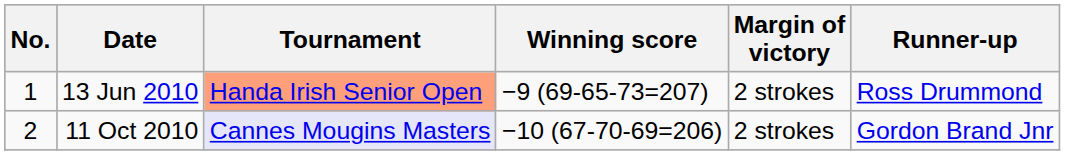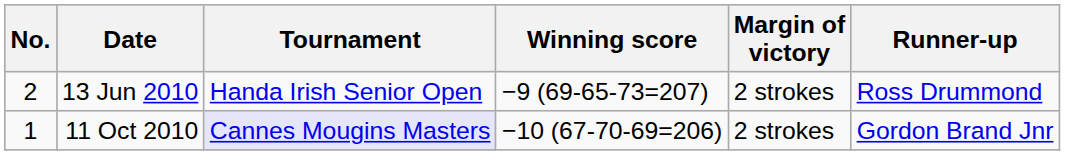13 Jun 2010 | No.: 1 -> 2
13 Jun 2010 | Tournament: lightsalmon background -> no background
11 Oct 2010 | No.: 2 -> 1
